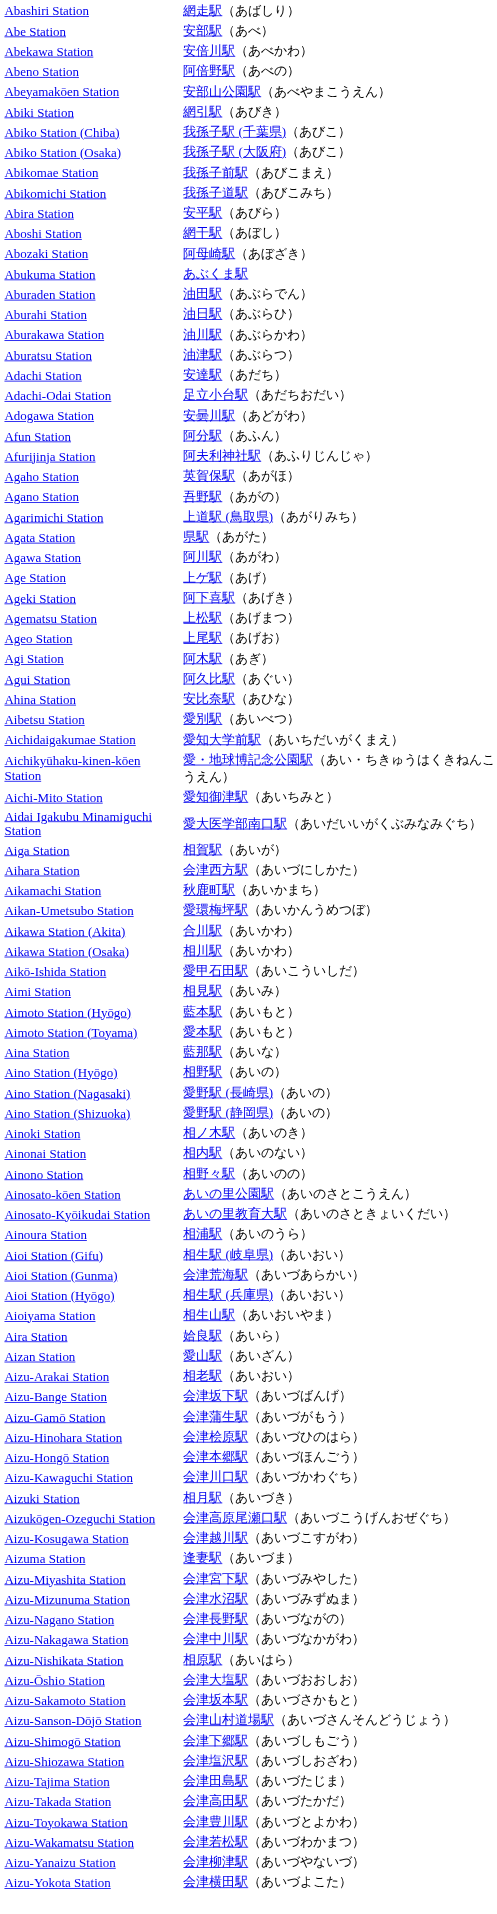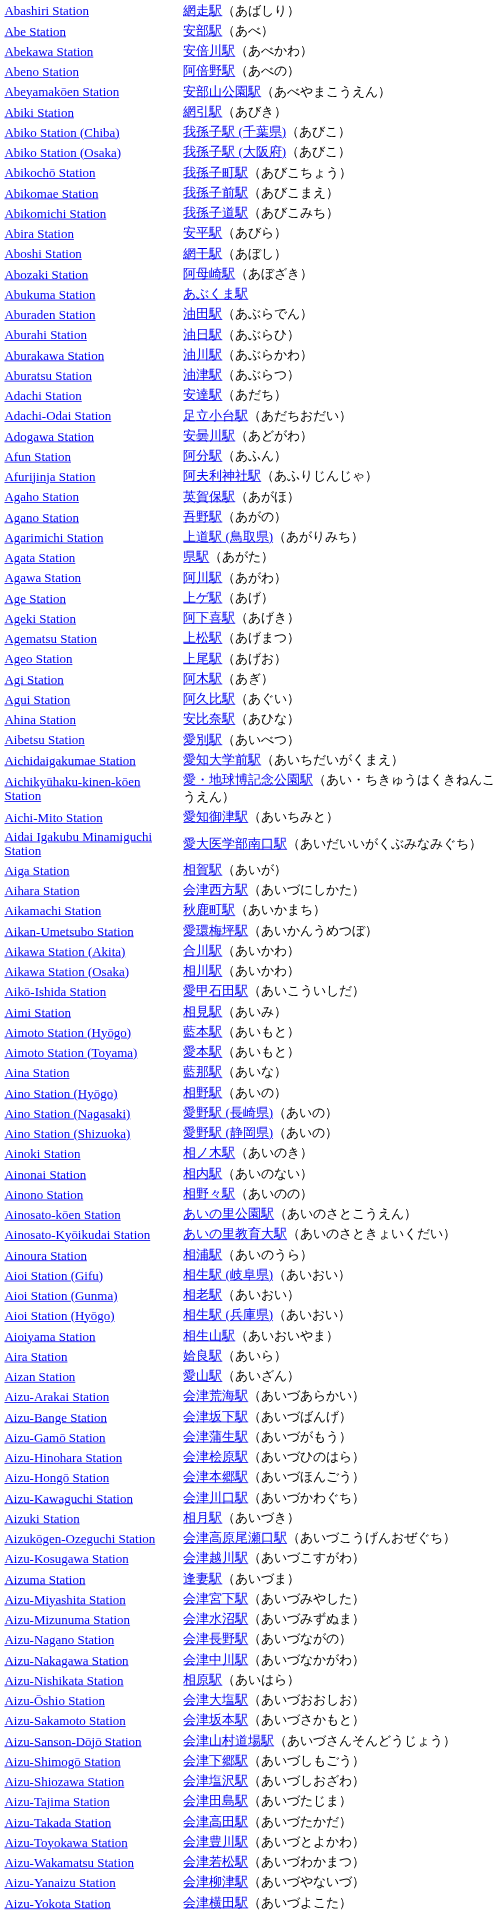+ row: Abikochō Station | 我孫子町駅（あびこちょう）
Aioi Station (Gunma) | column 2: 会津荒海駅（あいづあらかい） -> 相老駅（あいおい）
Aizu-Arakai Station | column 2: 相老駅（あいおい） -> 会津荒海駅（あいづあらかい）
